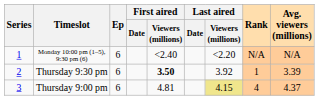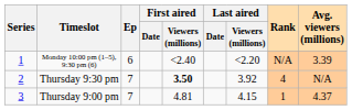Monday 10:00 pm (1–5), 9:30 pm (6) | Avg. viewers (millions): N/A -> 3.39
Thursday 9:30 pm | Ep: 6 -> 7
Thursday 9:30 pm | Rank: 1 -> 4
Thursday 9:30 pm | Avg. viewers (millions): 3.39 -> N/A
Thursday 9:00 pm | Ep: 6 -> 7
Thursday 9:00 pm | Last aired / Viewers (millions): khaki background -> no background
Thursday 9:00 pm | Rank: 4 -> 1
